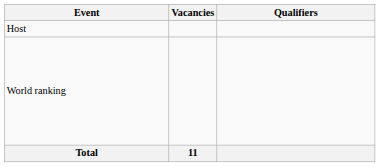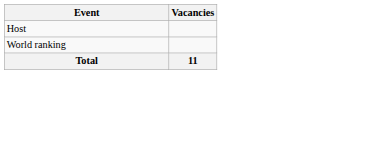- column: Qualifiers
